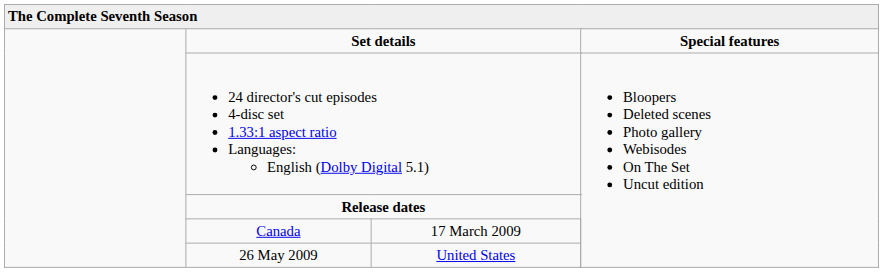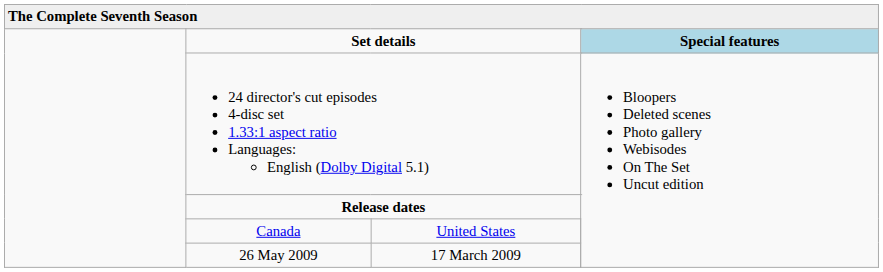Set details | column 5: no background -> lightblue background
Canada | column 3: 17 March 2009 -> United States
26 May 2009 | column 3: United States -> 17 March 2009
